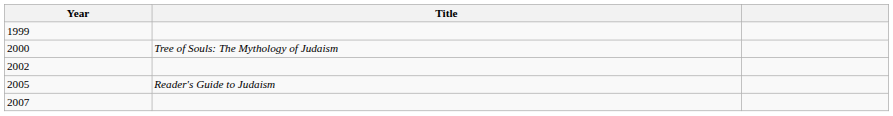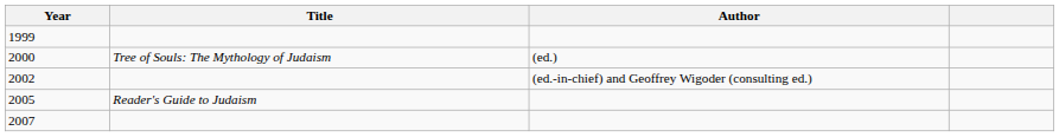+ column: Author | (ed.) | (ed.-in-chief) and Geoffrey Wigoder (consulting ed.)
